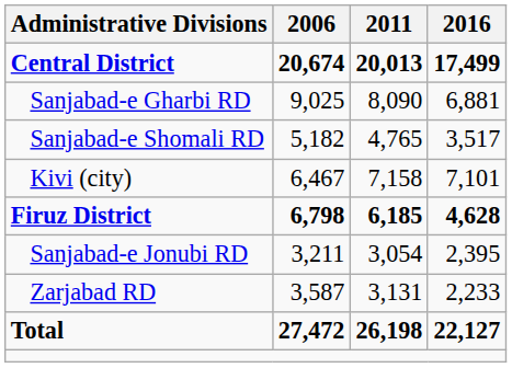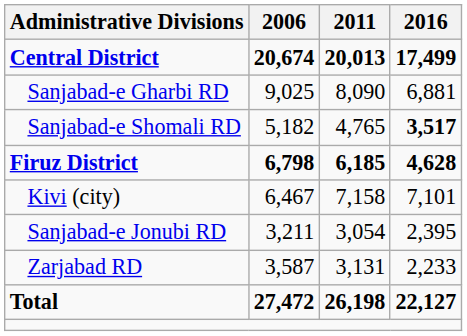Sanjabad-e Shomali RD | 2016: normal -> bold
rows swapped: Kivi (city) <-> Firuz District
